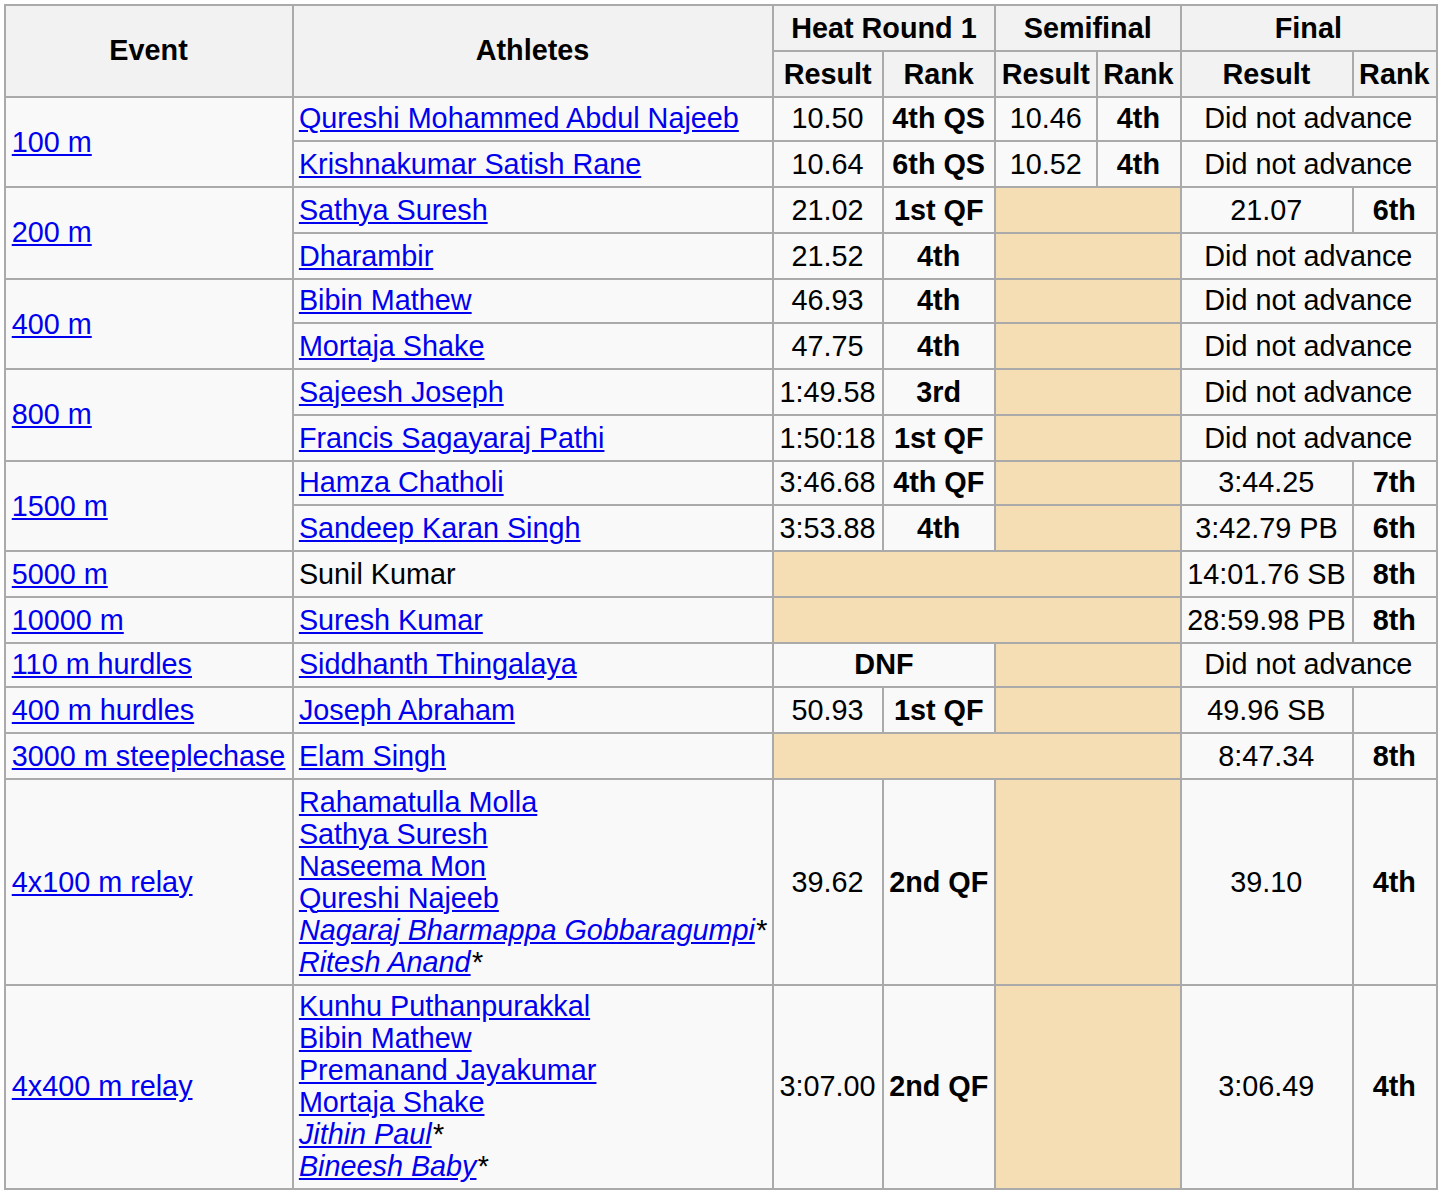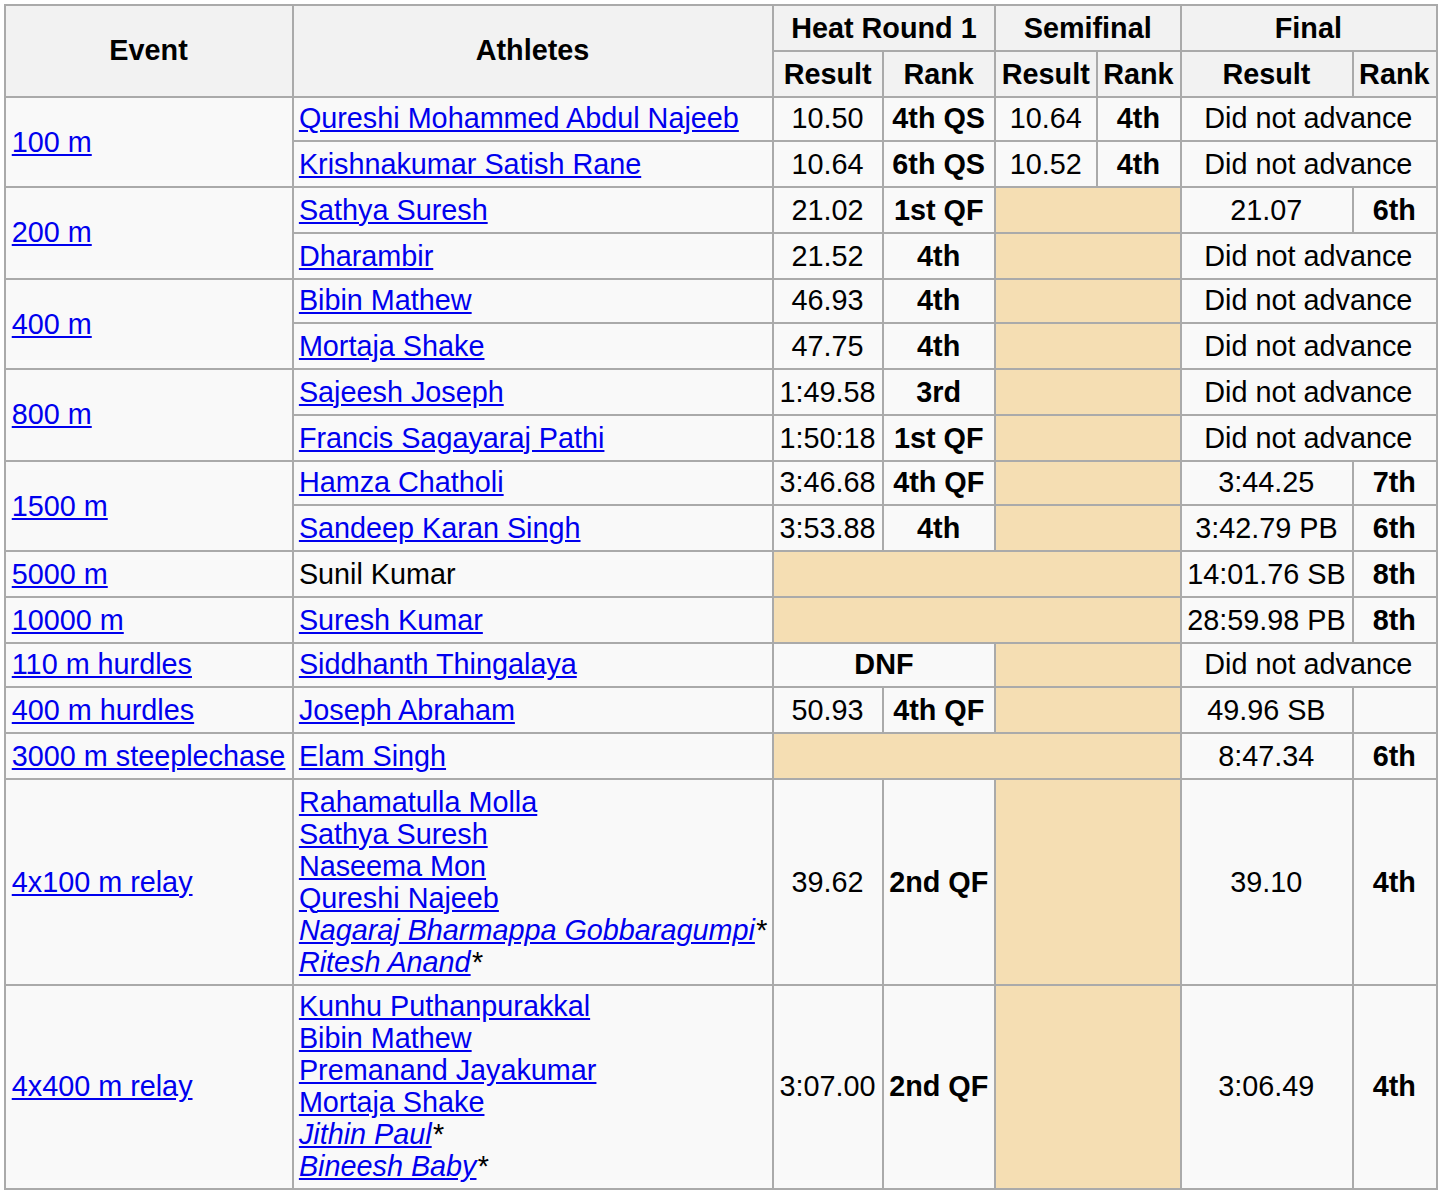Qureshi Mohammed Abdul Najeeb | Semifinal / Result: 10.46 -> 10.64
Joseph Abraham | Heat Round 1 / Rank: 1st QF -> 4th QF
Elam Singh | Final / Rank: 8th -> 6th
